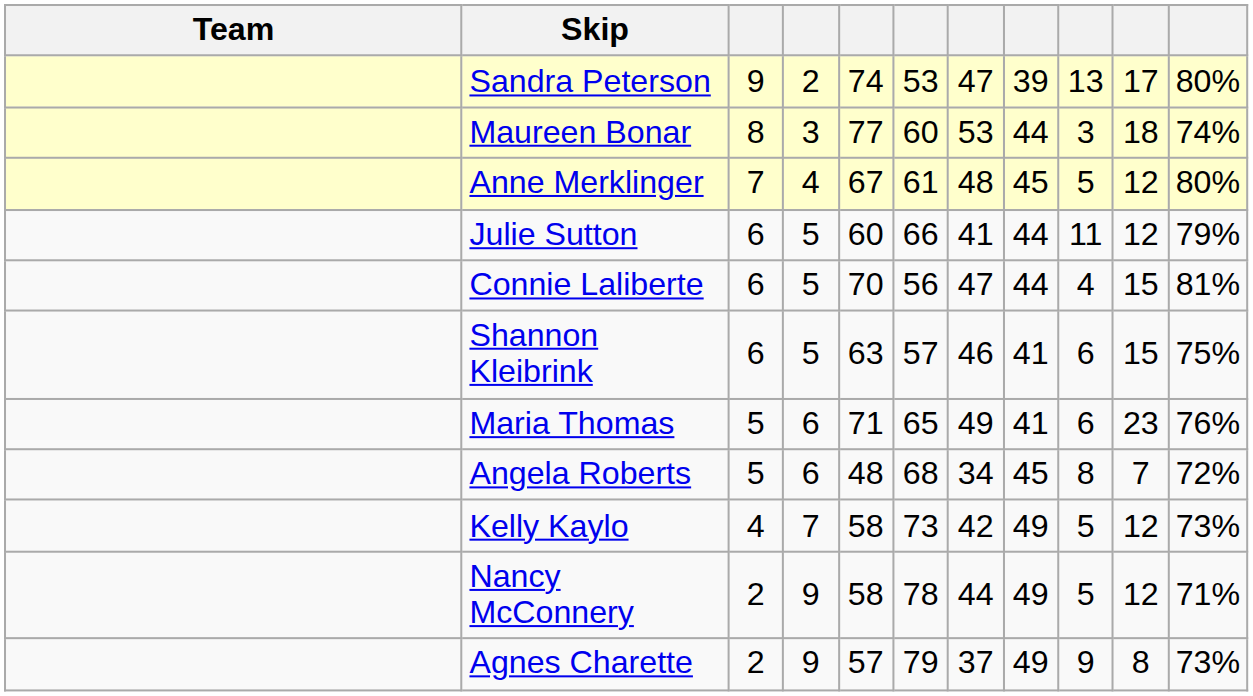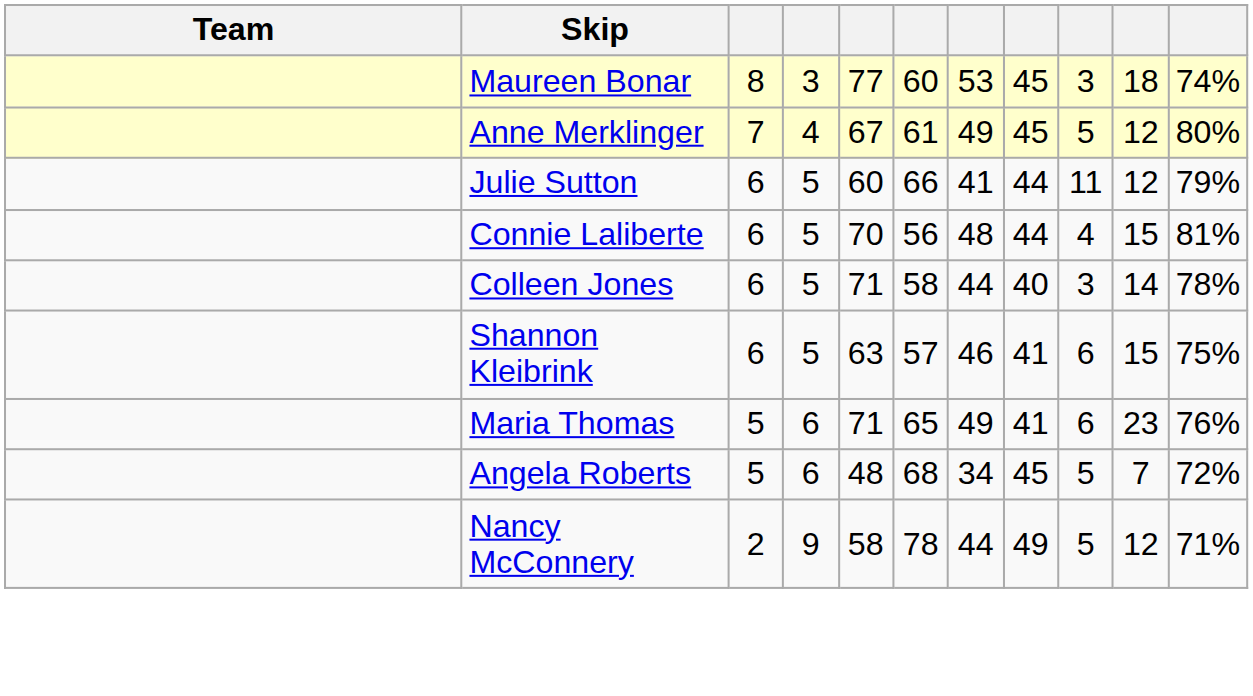- row: Sandra Peterson | 9 | 2 | 74 | 53 | 47 | 39 | 13 | 17 | 80%
Maureen Bonar | column 8: 44 -> 45
Anne Merklinger | column 7: 48 -> 49
Connie Laliberte | column 7: 47 -> 48
+ row: Colleen Jones | 6 | 5 | 71 | 58 | 44 | 40 | 3 | 14 | 78%
Angela Roberts | column 9: 8 -> 5
- row: Kelly Kaylo | 4 | 7 | 58 | 73 | 42 | 49 | 5 | 12 | 73%
- row: Agnes Charette | 2 | 9 | 57 | 79 | 37 | 49 | 9 | 8 | 73%
